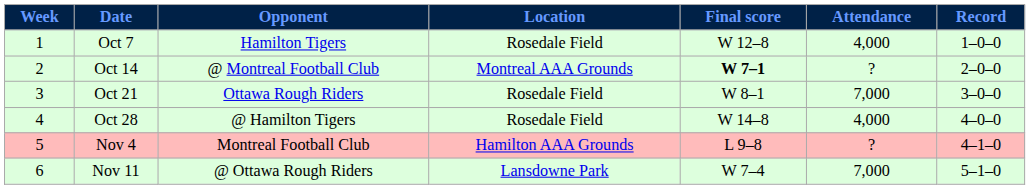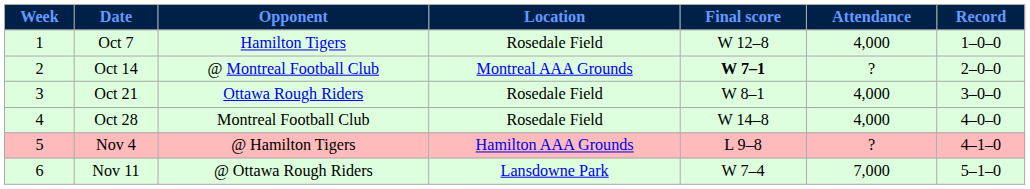Oct 21 | Attendance: 7,000 -> 4,000
Oct 28 | Opponent: @ Hamilton Tigers -> Montreal Football Club
Nov 4 | Opponent: Montreal Football Club -> @ Hamilton Tigers
